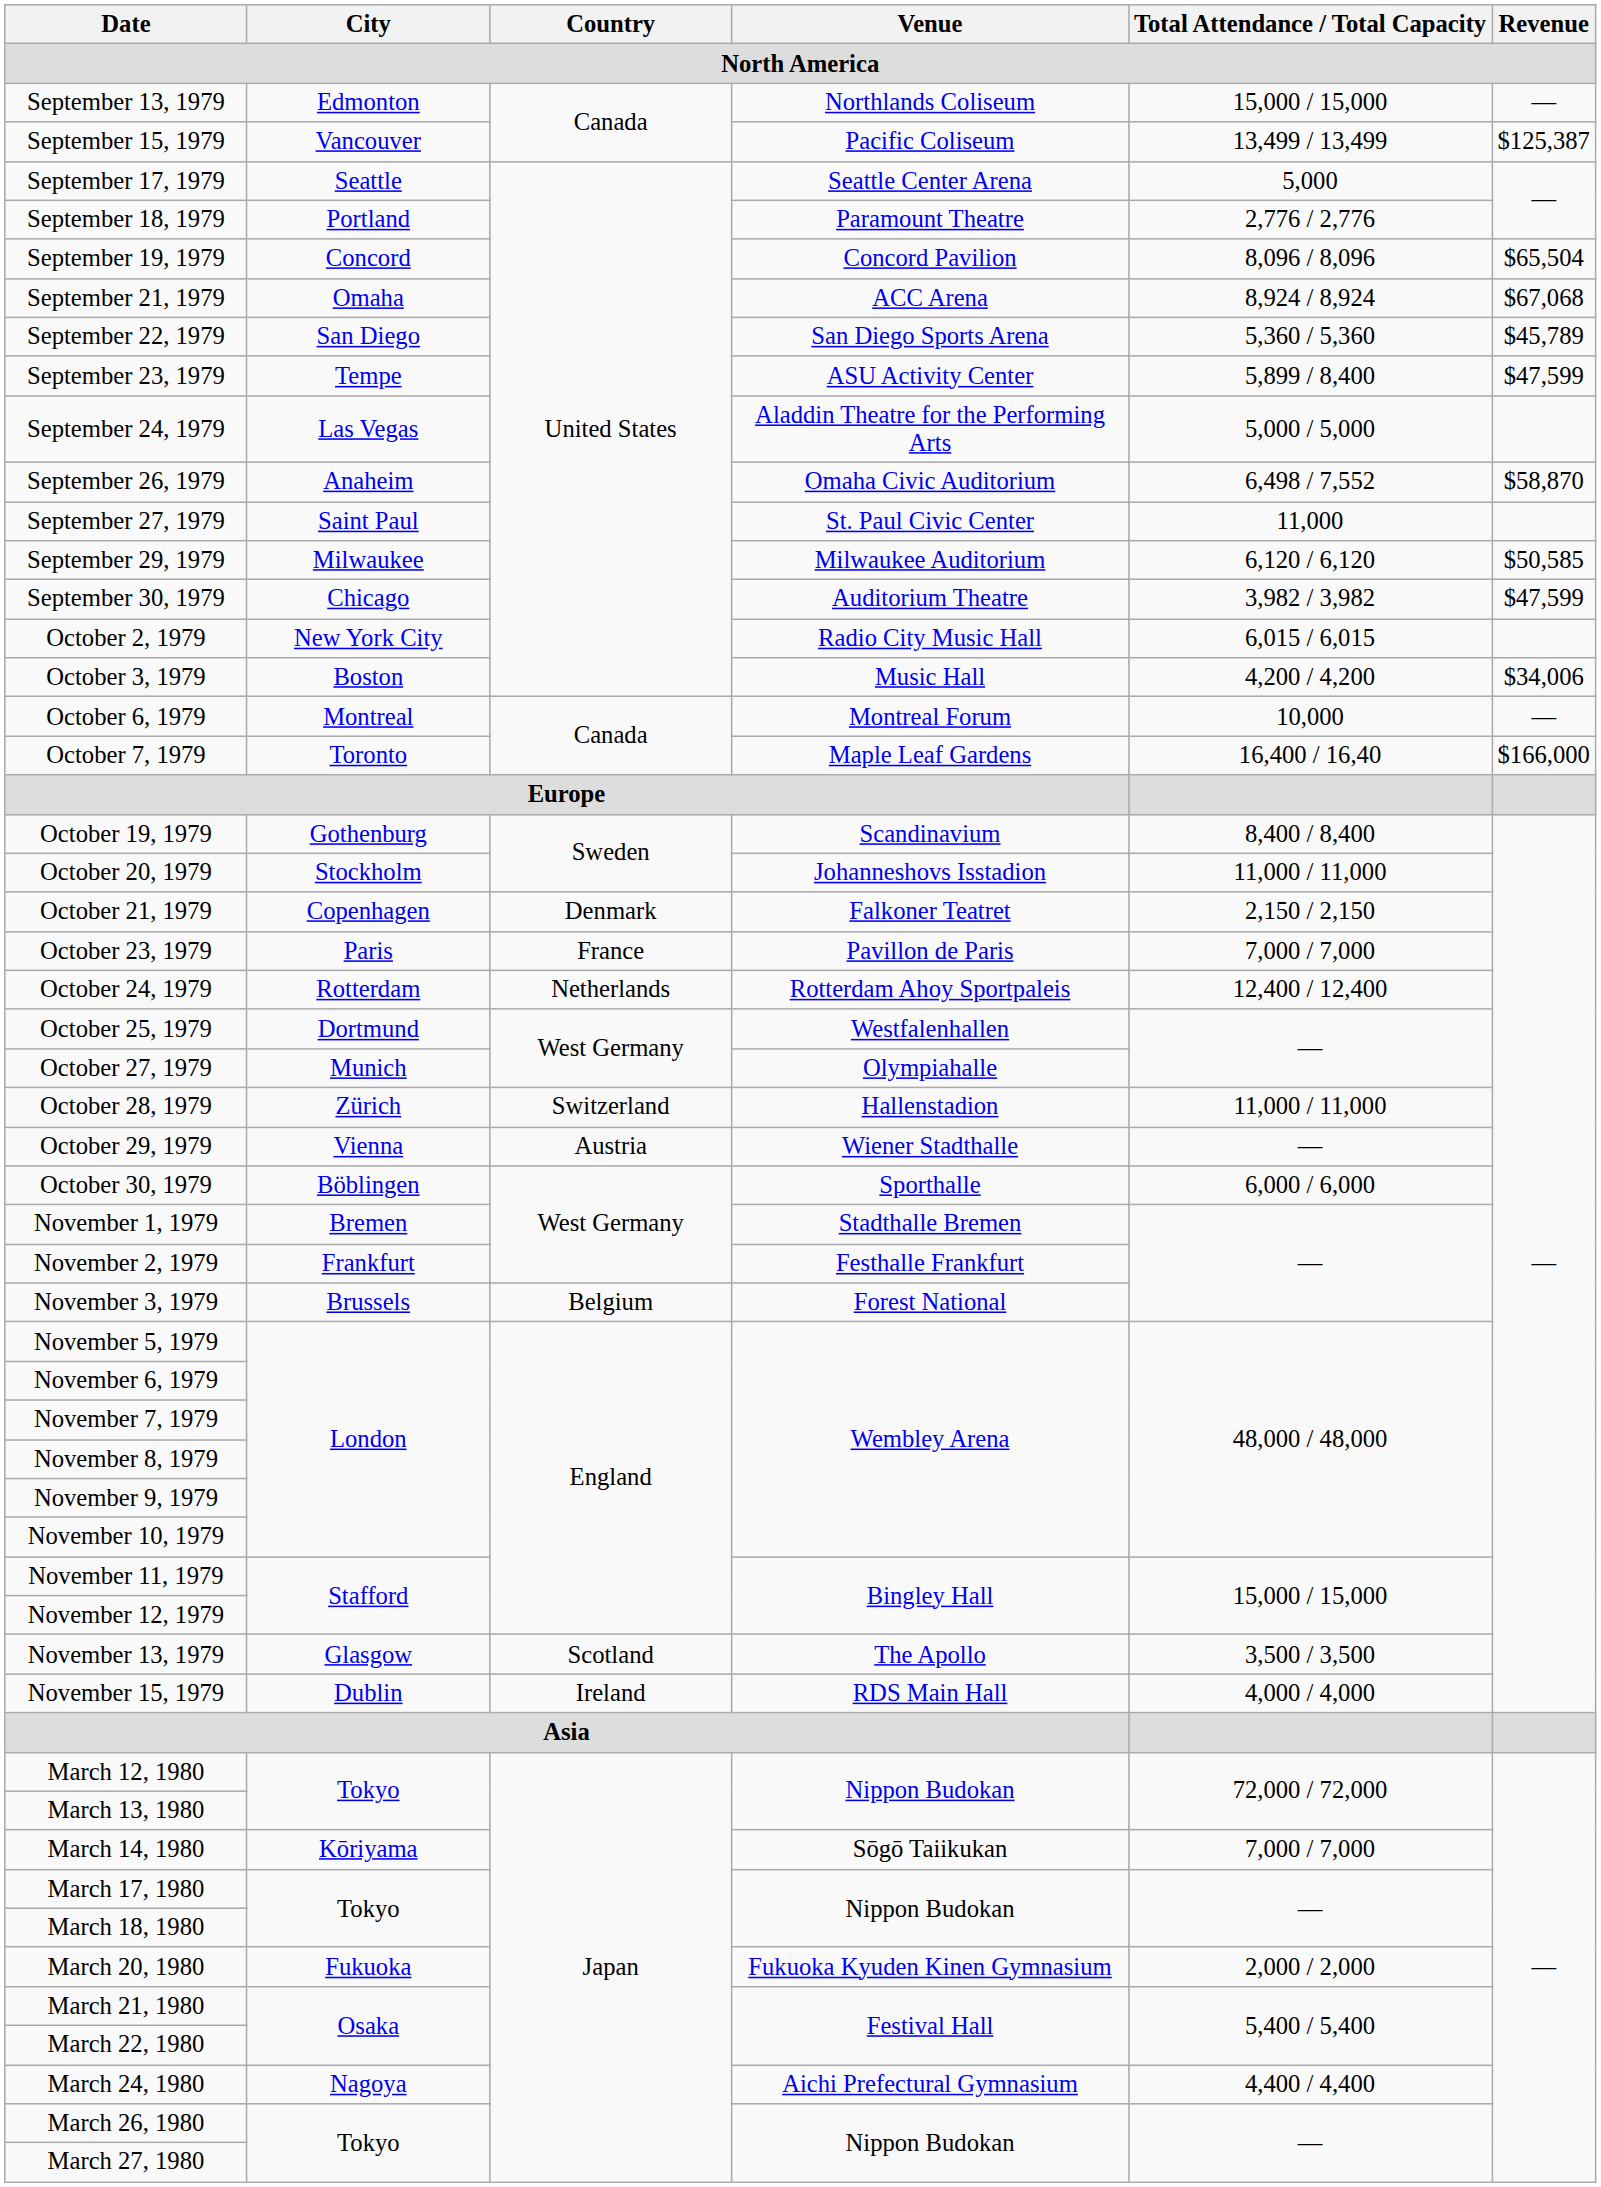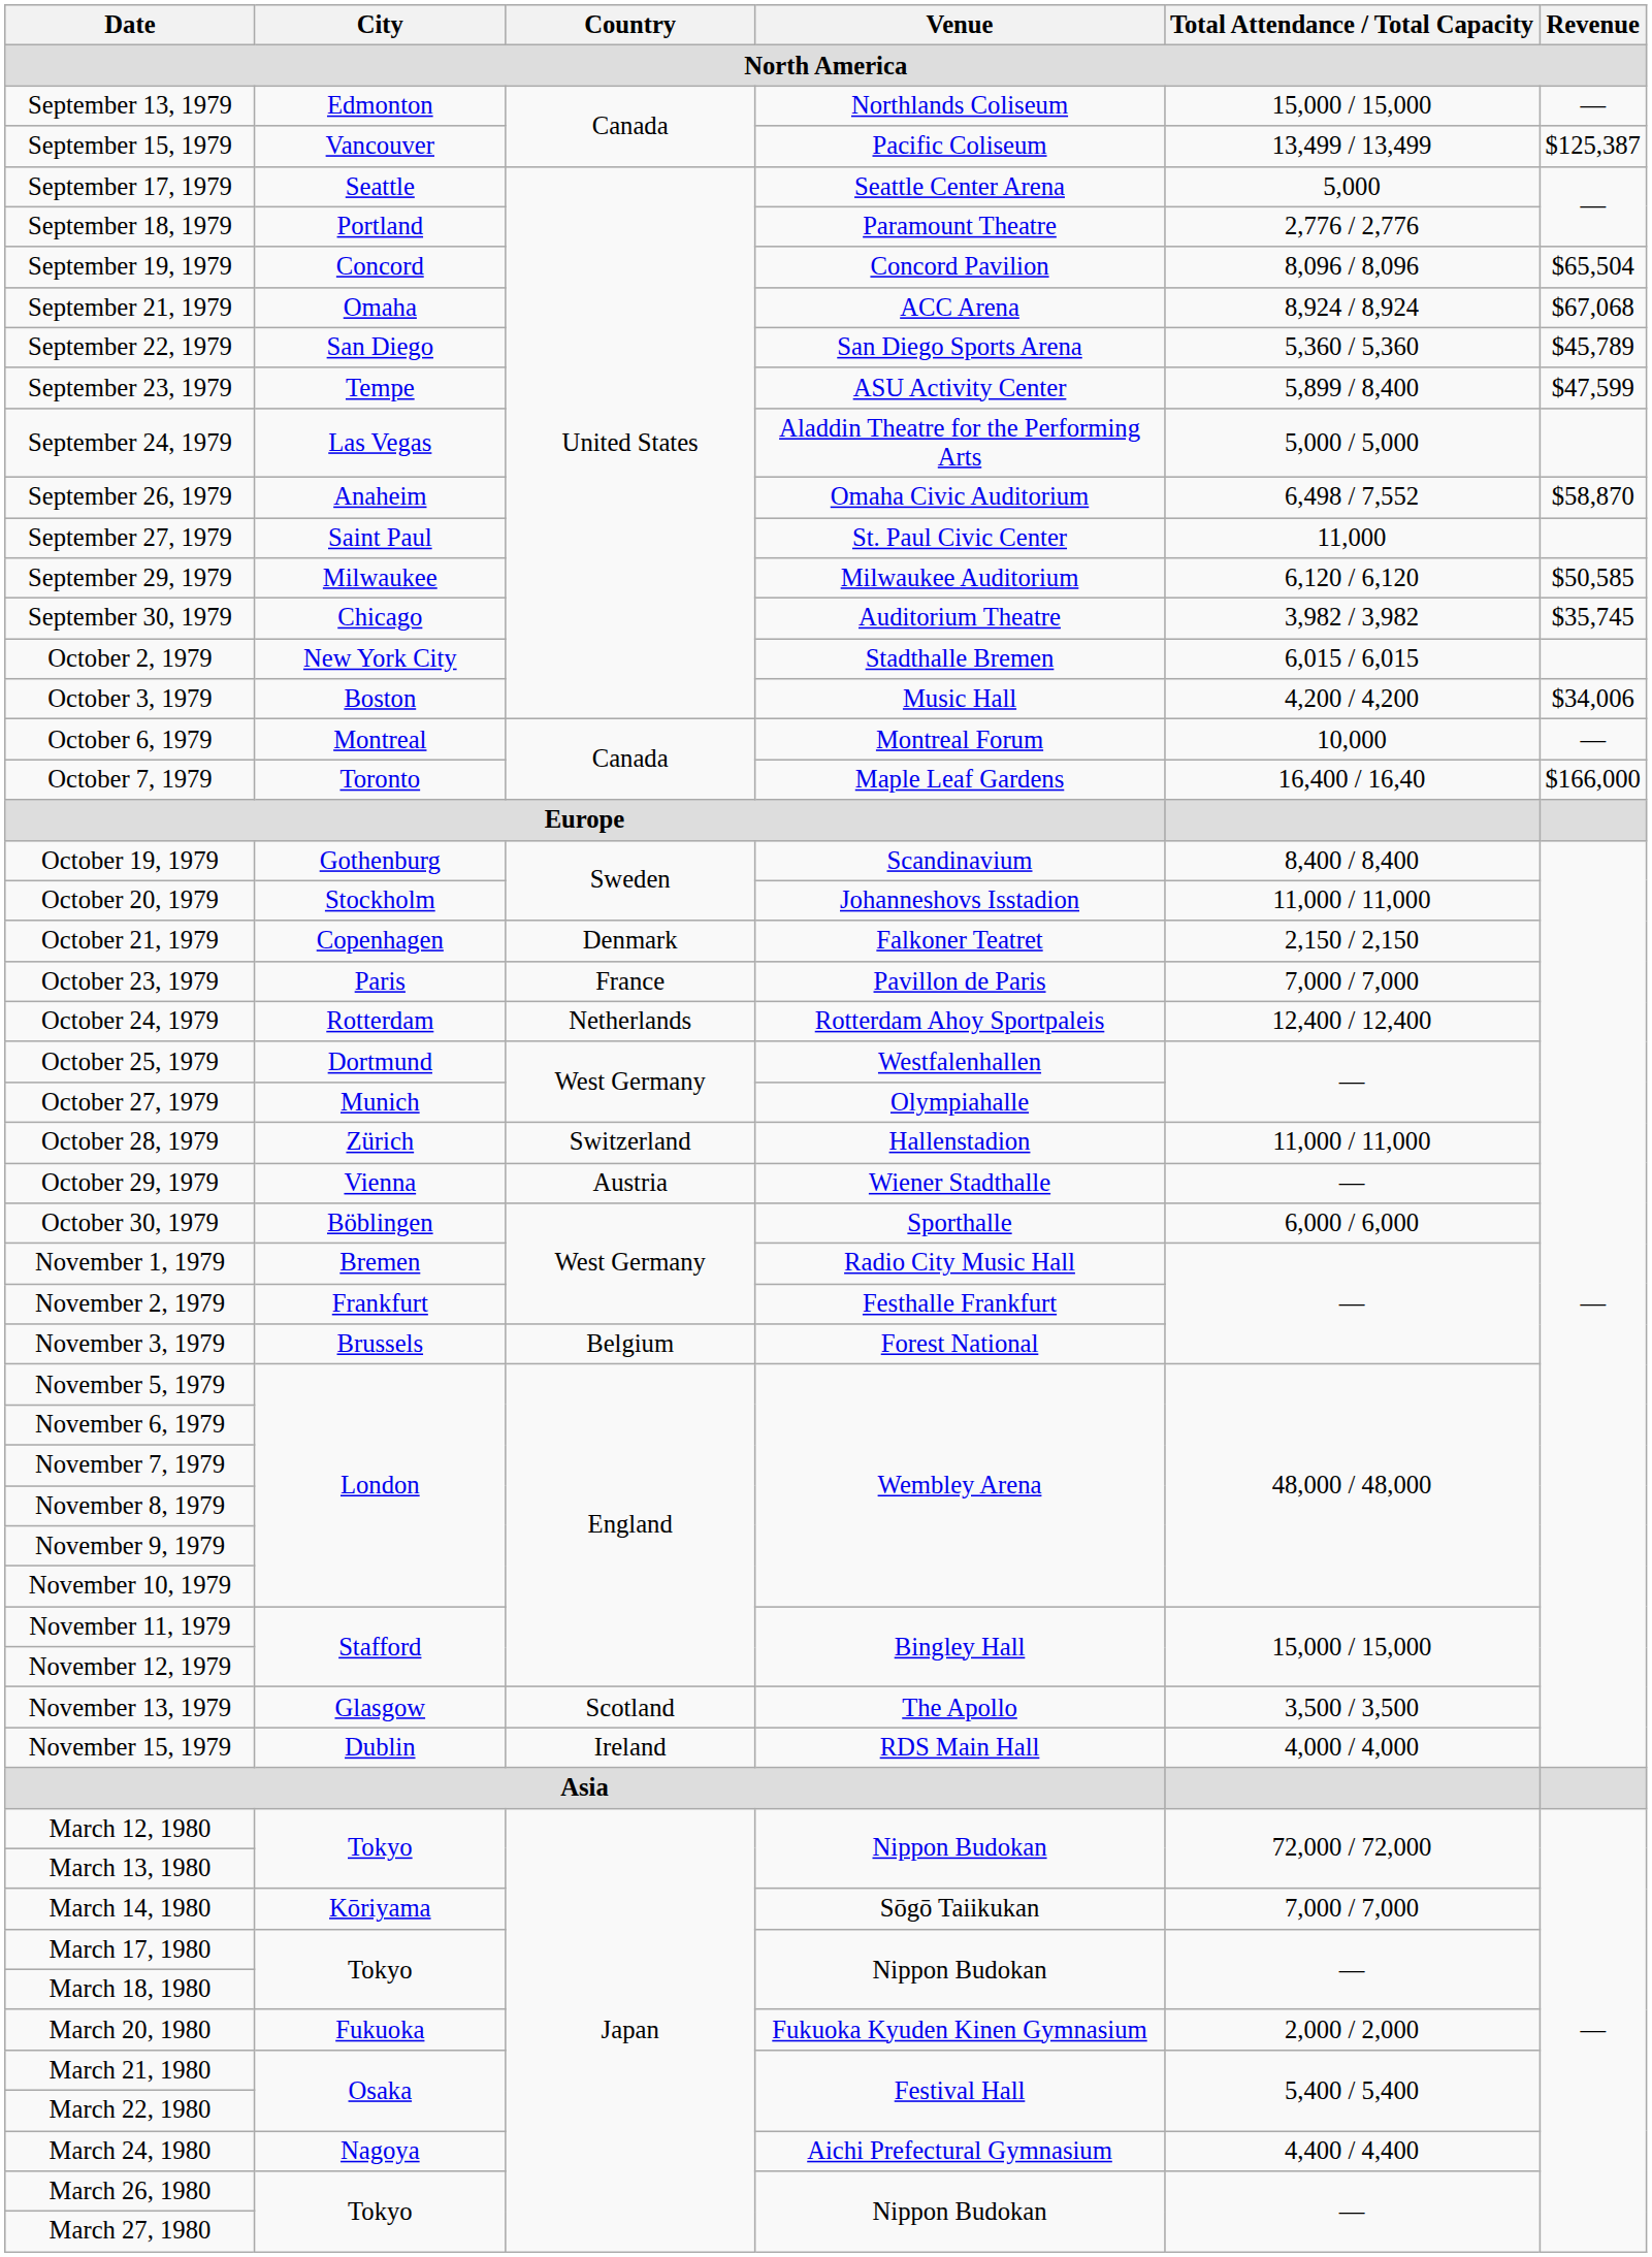September 30, 1979 | Revenue: $47,599 -> $35,745
October 2, 1979 | Venue: Radio City Music Hall -> Stadthalle Bremen
November 1, 1979 | Venue: Stadthalle Bremen -> Radio City Music Hall
